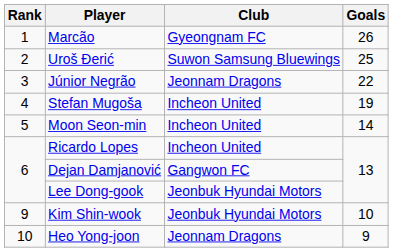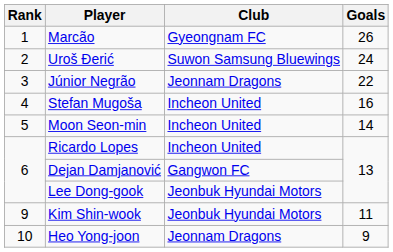Uroš Đerić | Goals: 25 -> 24
Stefan Mugoša | Goals: 19 -> 16
Kim Shin-wook | Goals: 10 -> 11
